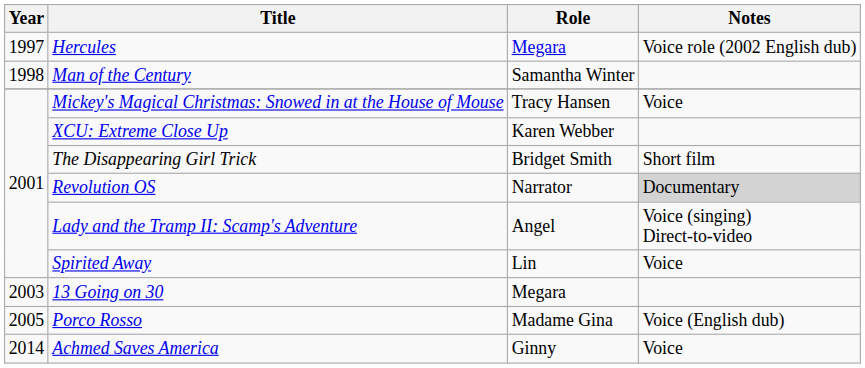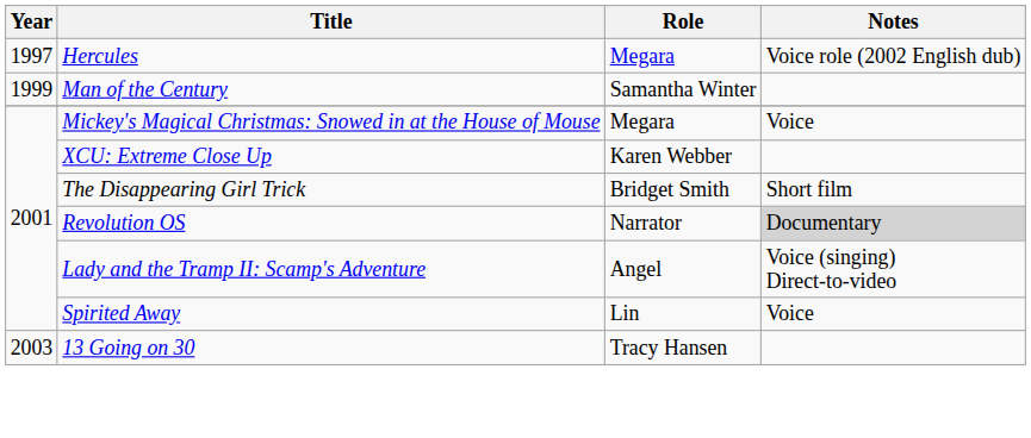Man of the Century | Year: 1998 -> 1999
Mickey's Magical Christmas: Snowed in at the House of Mouse | Role: Tracy Hansen -> Megara
13 Going on 30 | Role: Megara -> Tracy Hansen
- row: 2005 | Porco Rosso | Madame Gina | Voice (English dub)
- row: 2014 | Achmed Saves America | Ginny | Voice
